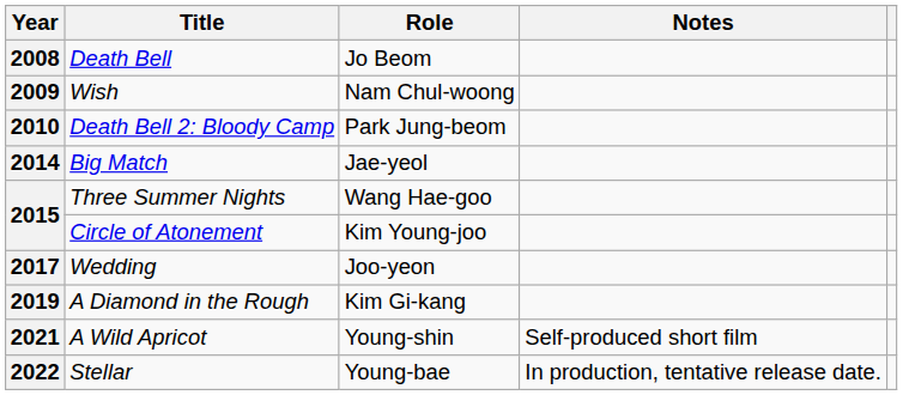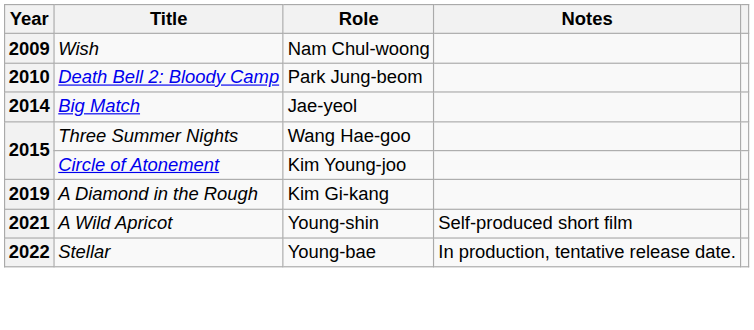- row: 2008 | Death Bell | Jo Beom
- row: 2017 | Wedding | Joo-yeon
